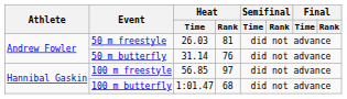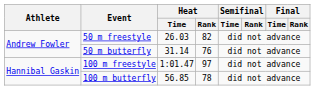50 m freestyle | Heat / Rank: 81 -> 82
100 m freestyle | Heat / Time: 56.85 -> 1:01.47
100 m butterfly | Heat / Time: 1:01.47 -> 56.85
100 m butterfly | Heat / Rank: 68 -> 78
